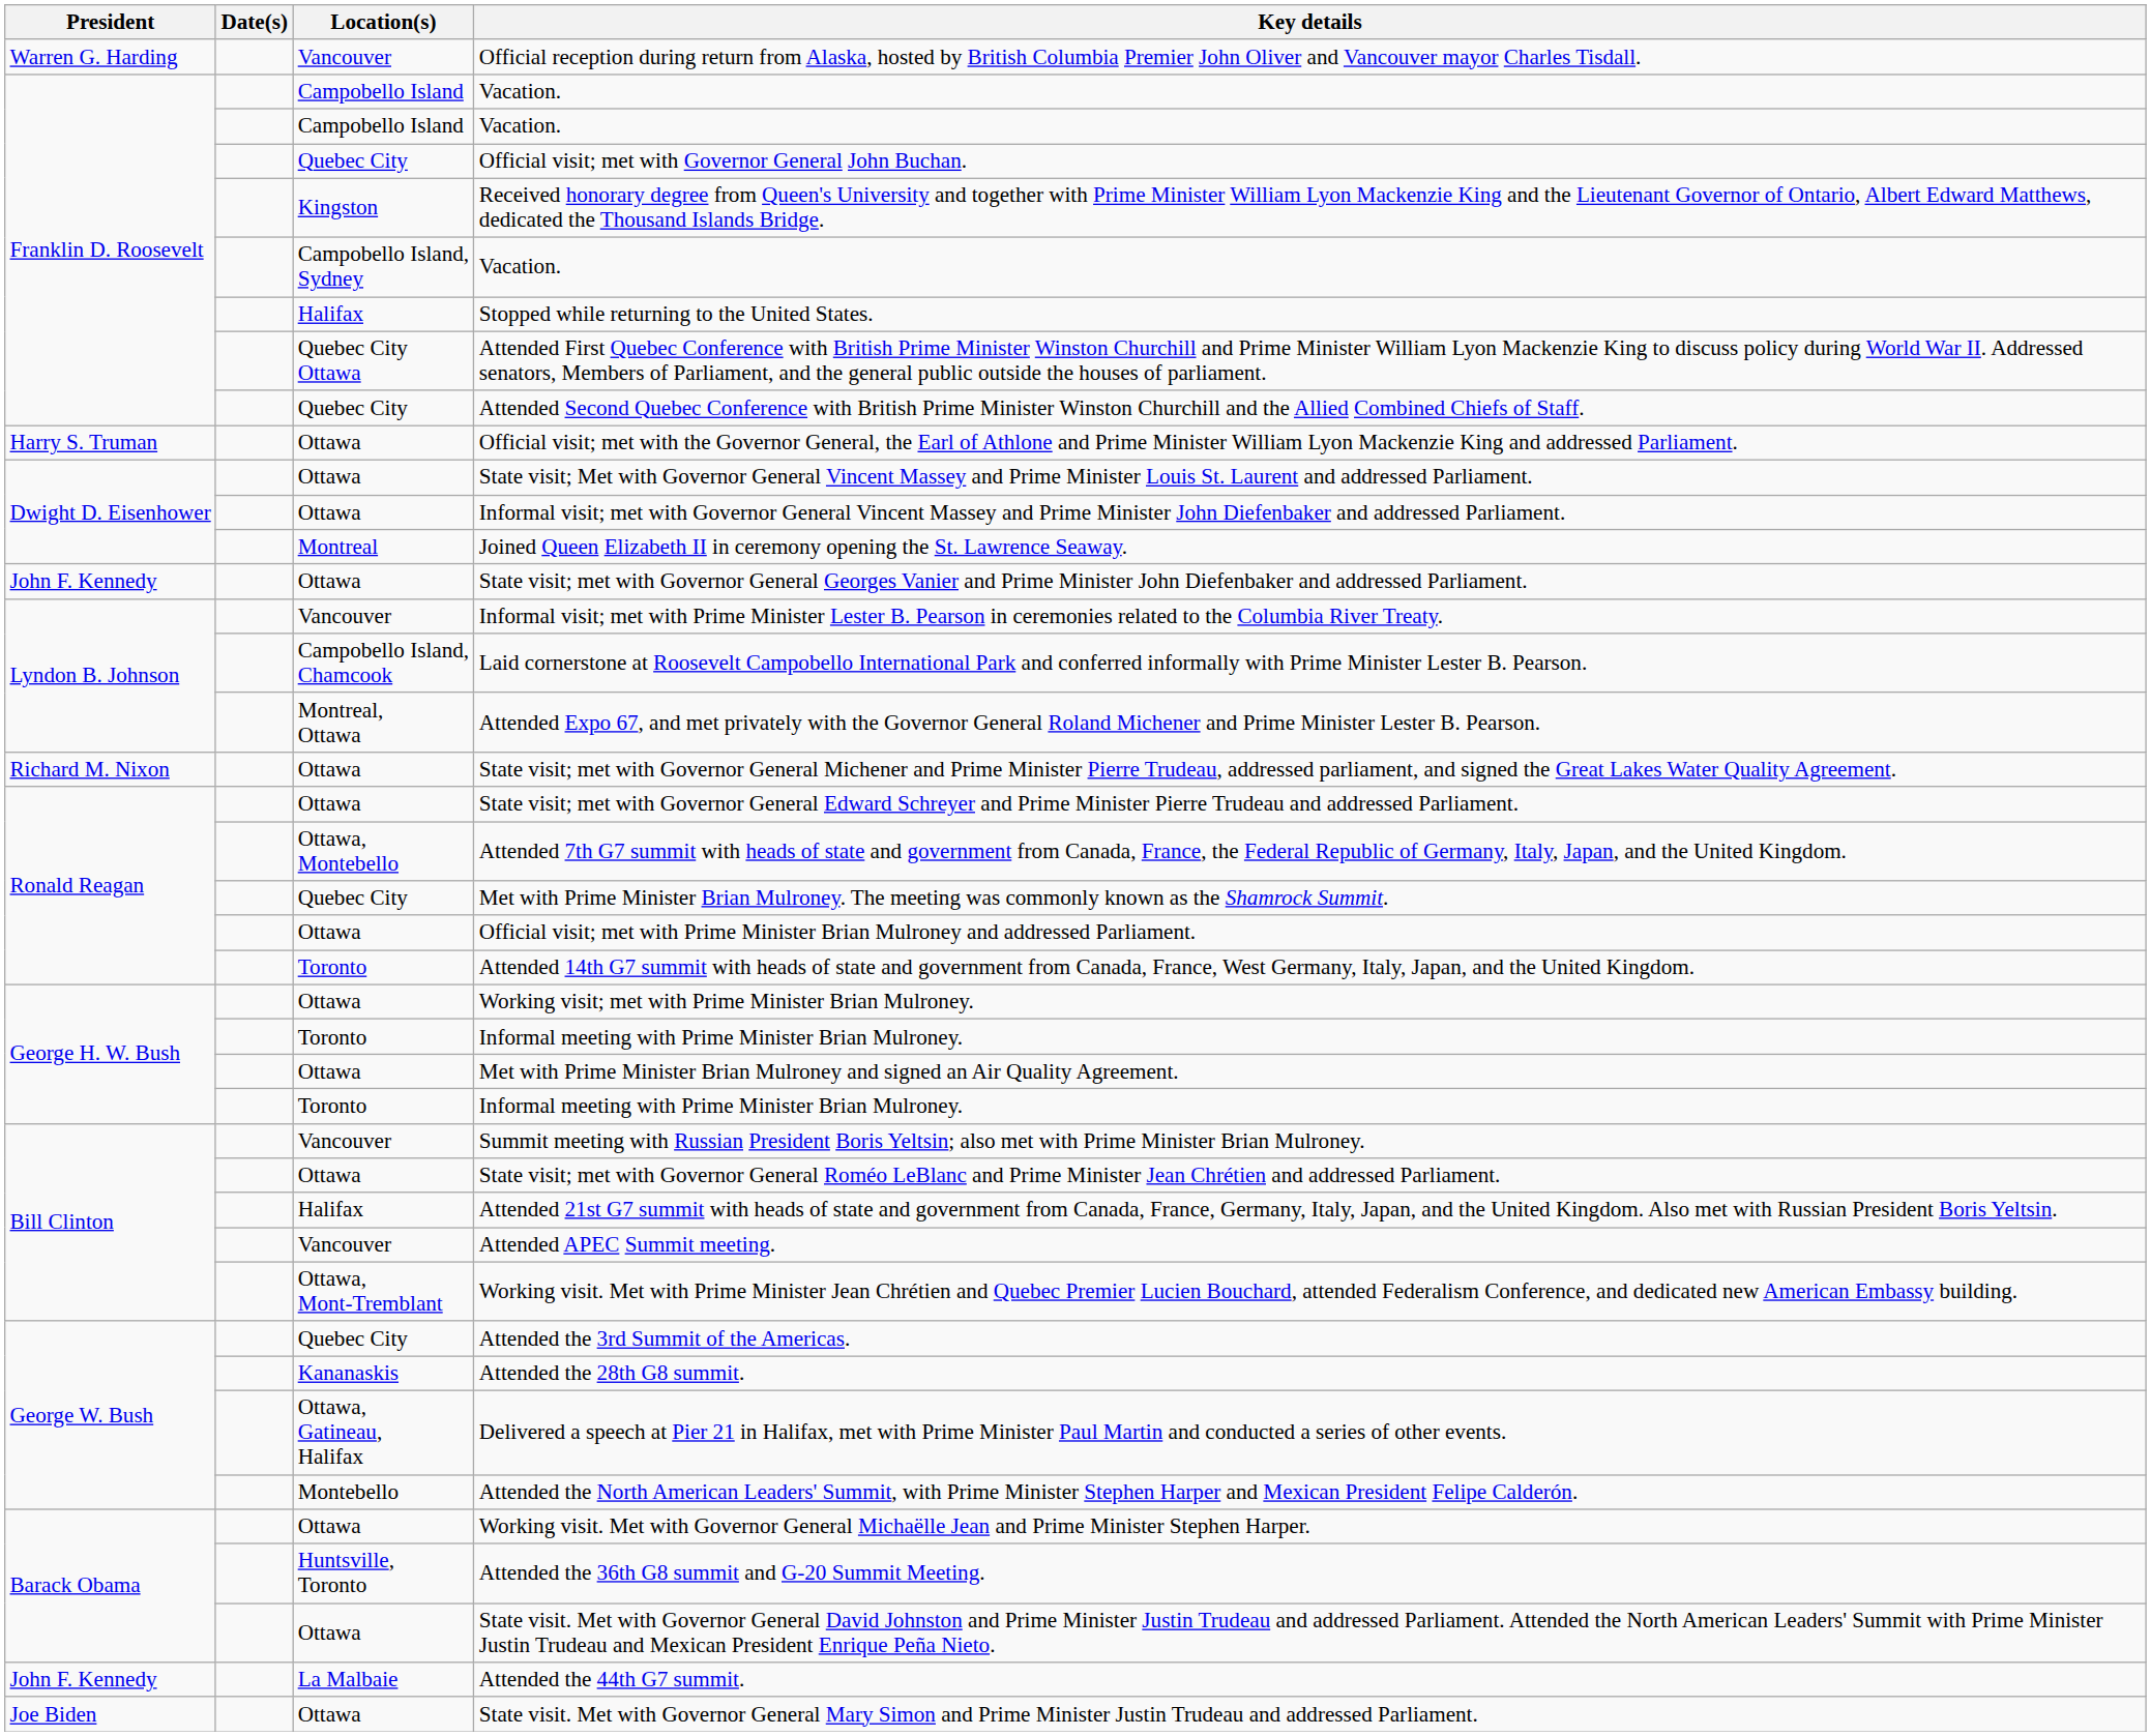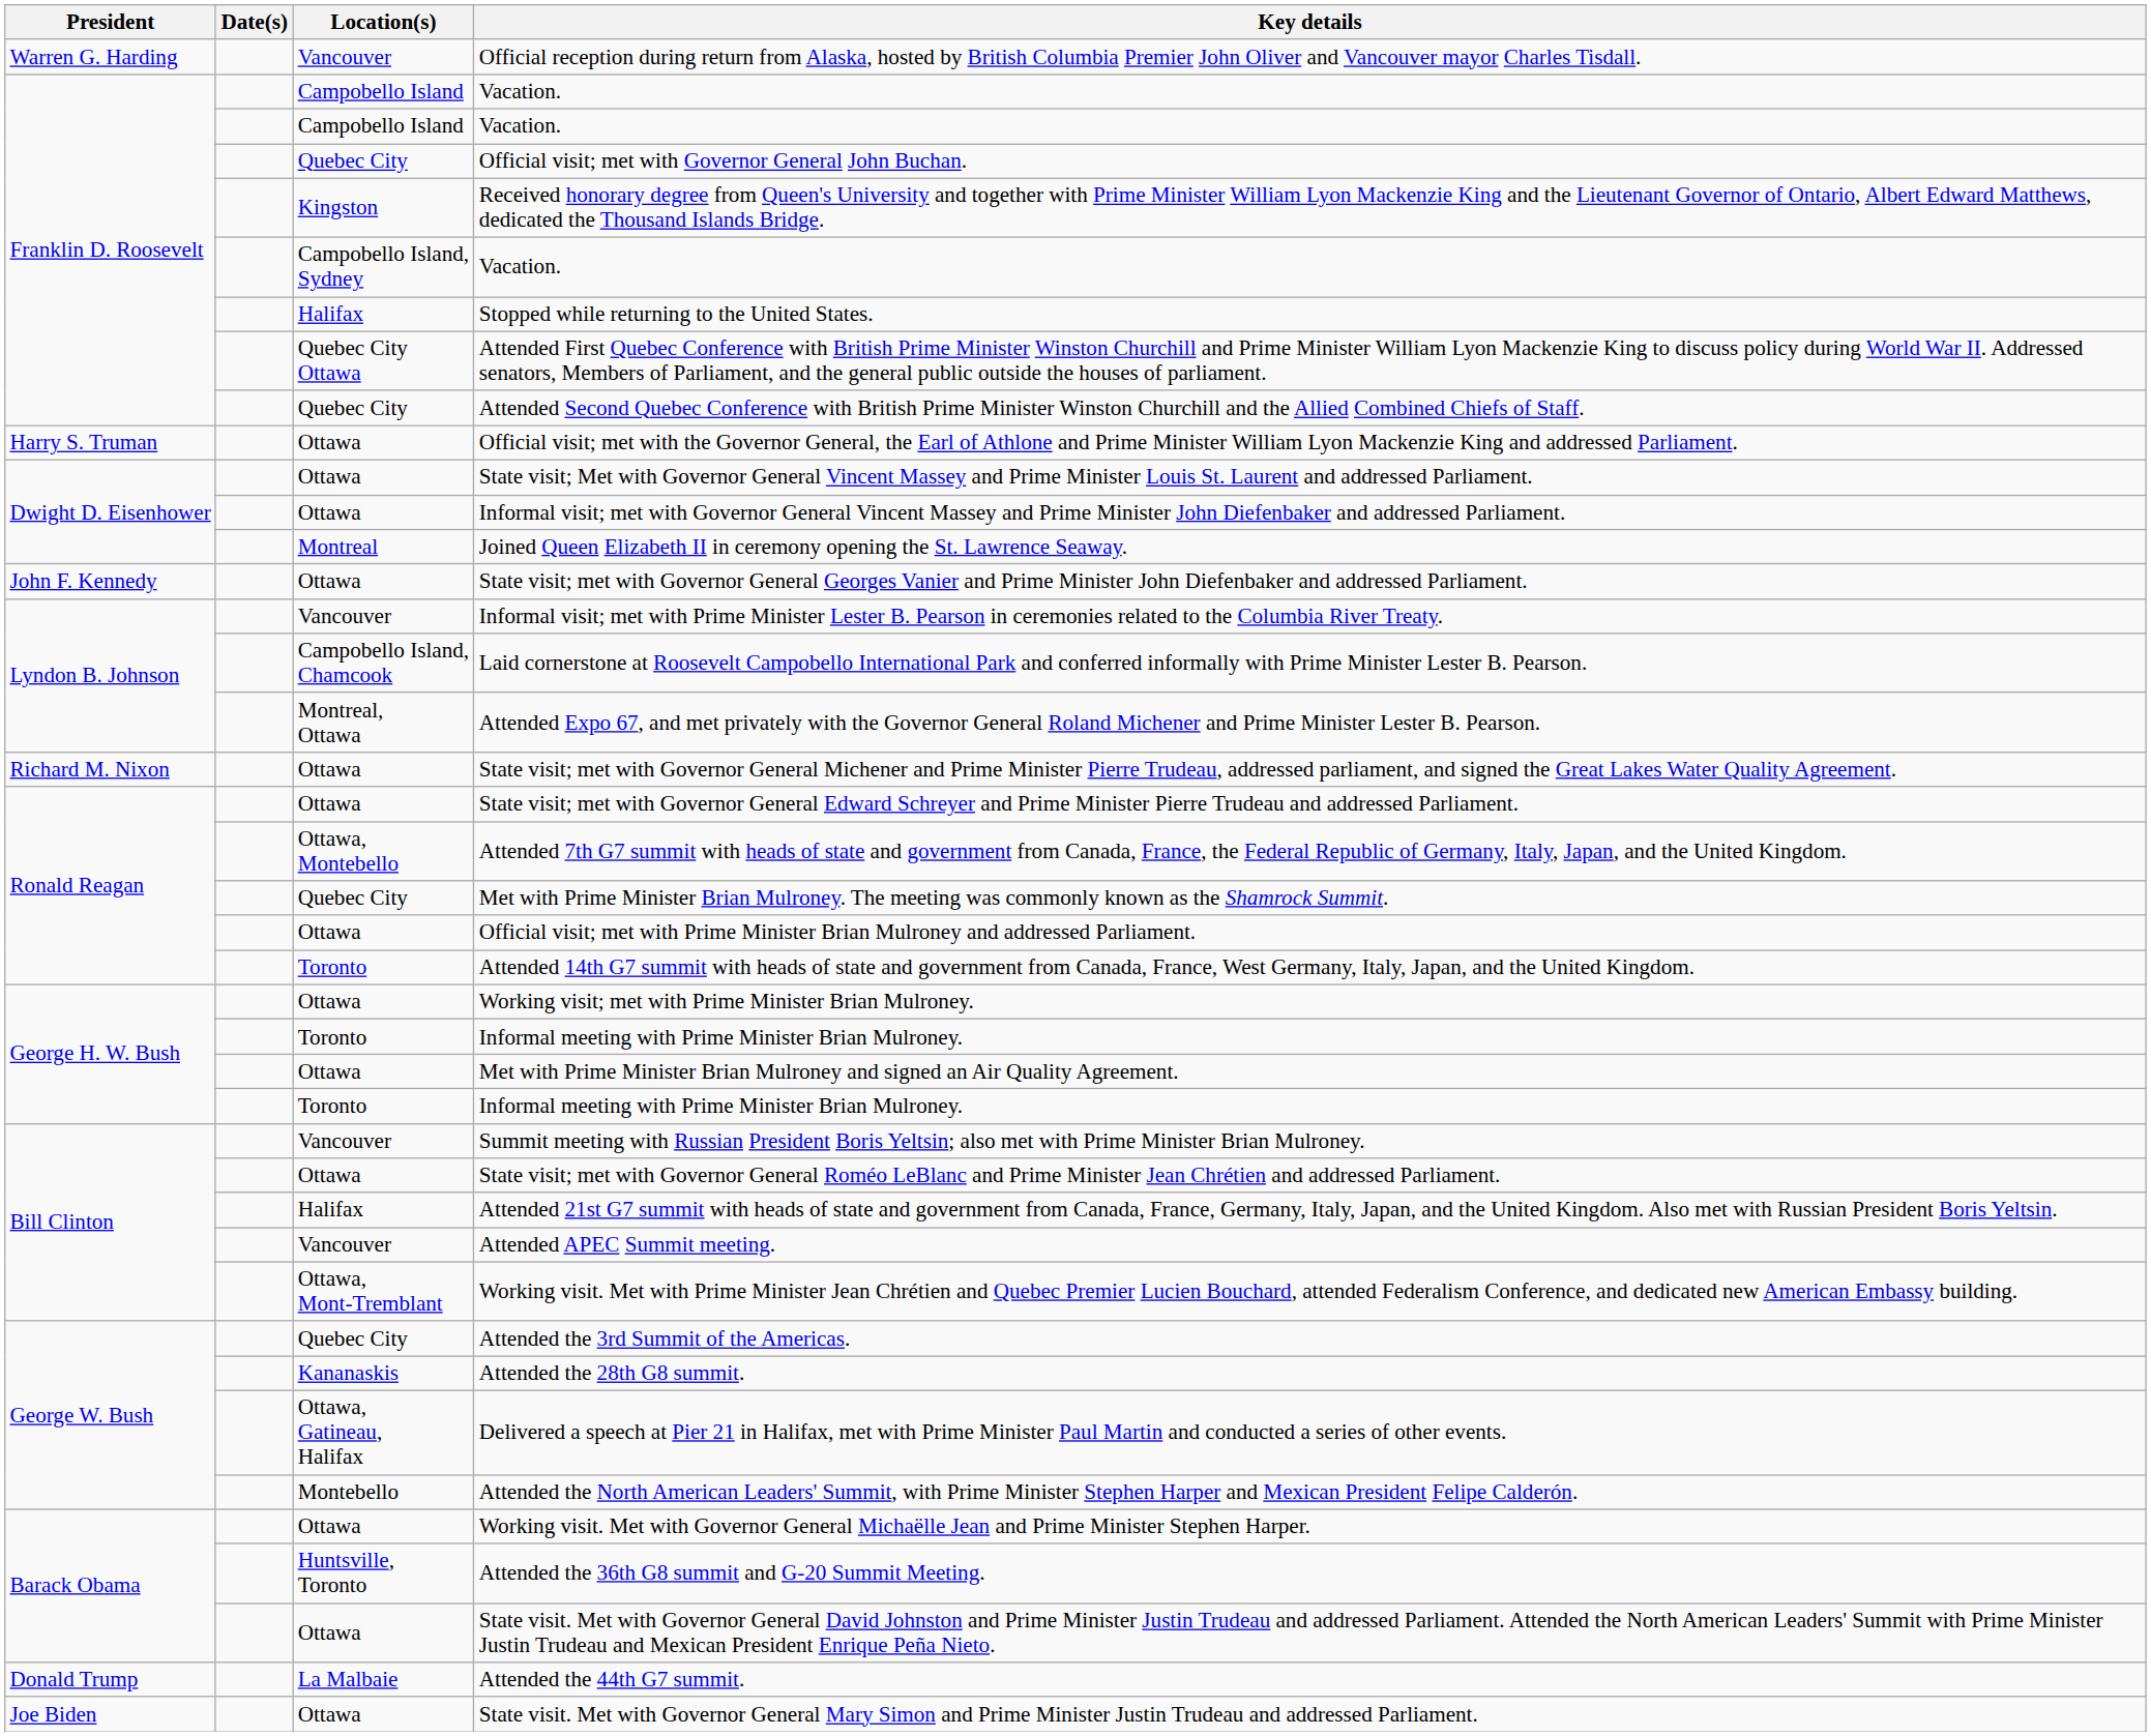Attended the 44th G7 summit. | President: John F. Kennedy -> Donald Trump
